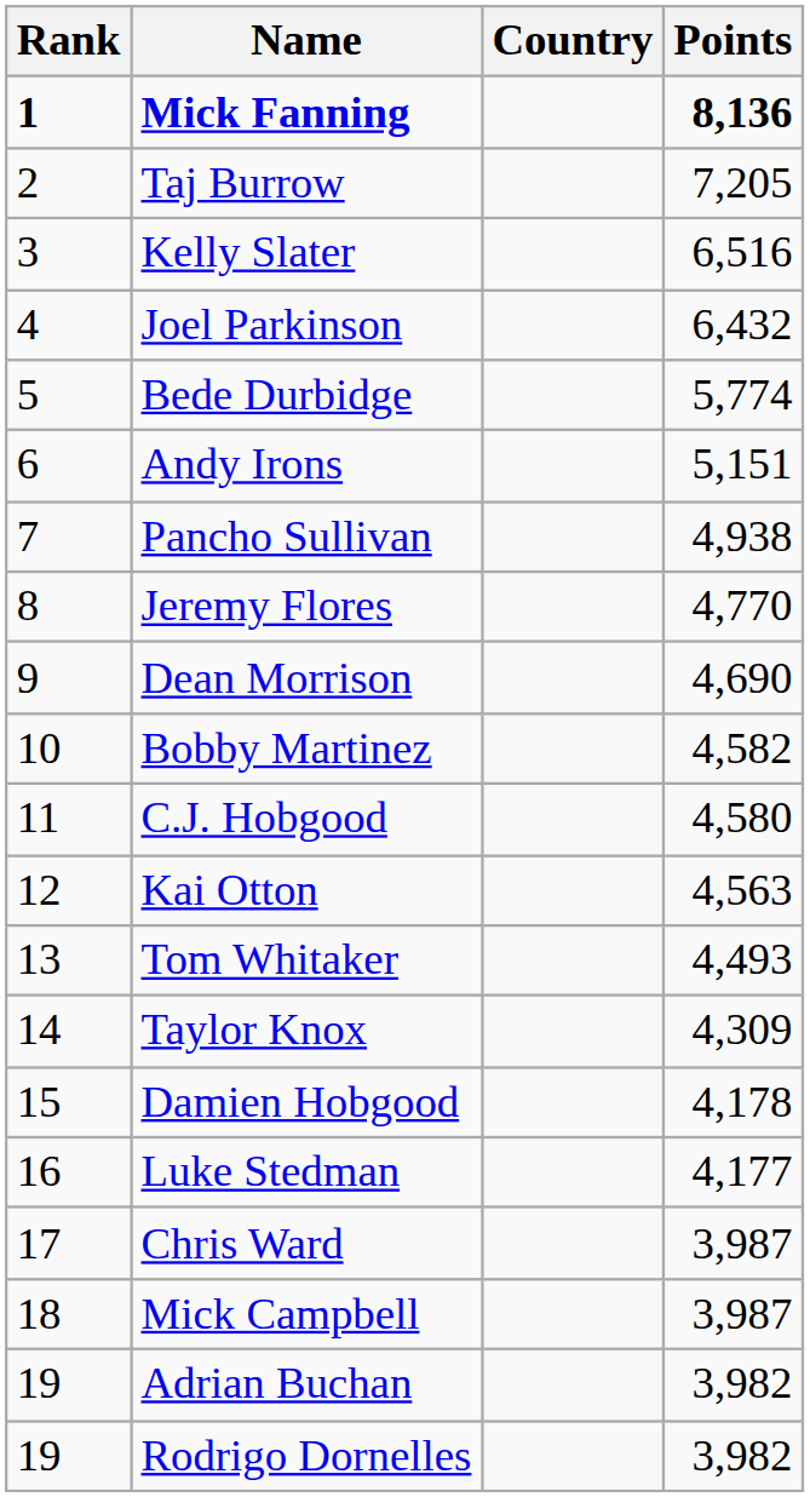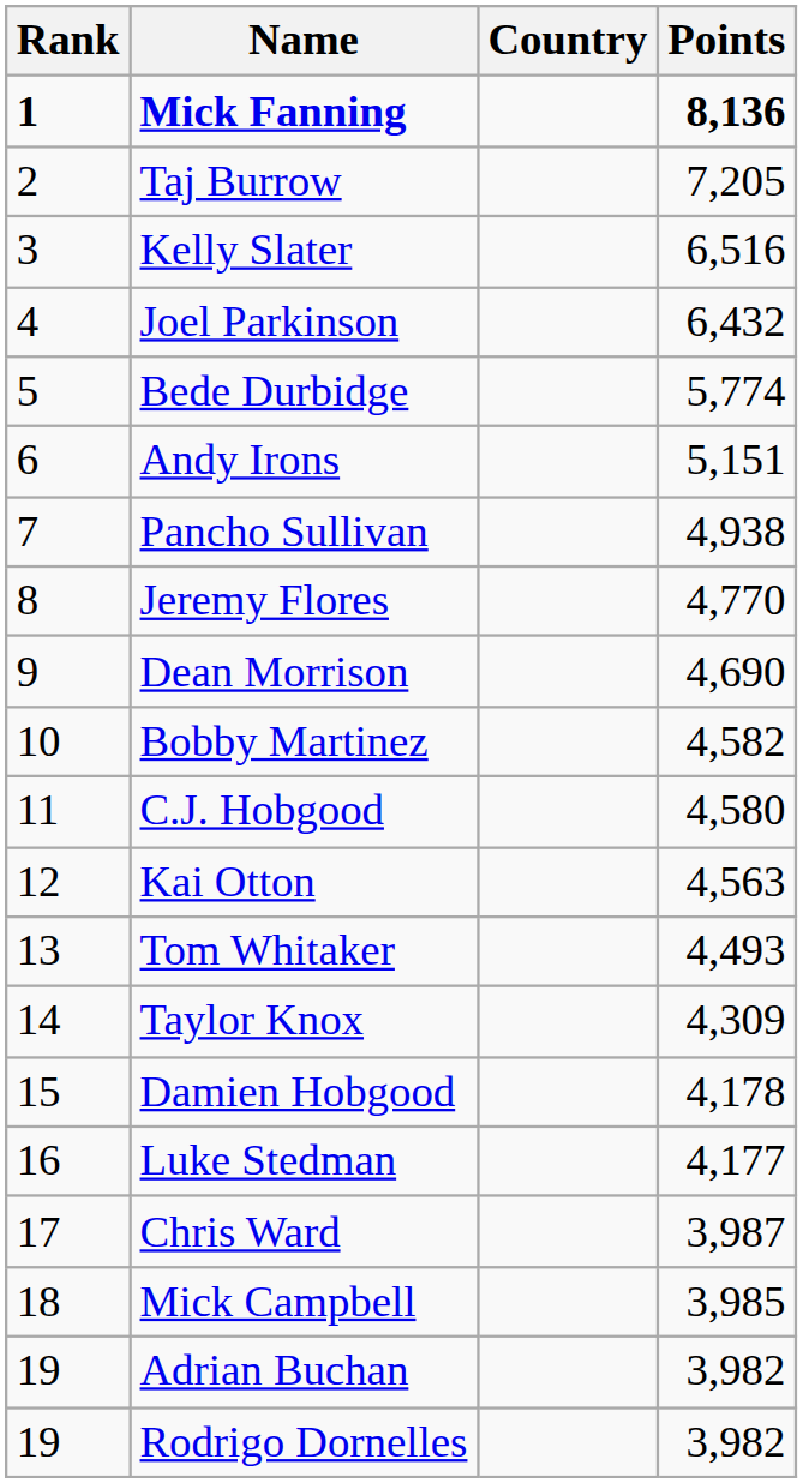Mick Campbell | Points: 3,987 -> 3,985
